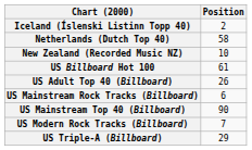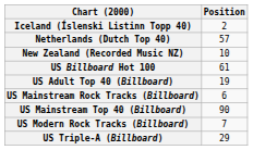Netherlands (Dutch Top 40) | Position: 58 -> 57
US Adult Top 40 (Billboard) | Position: 26 -> 19
